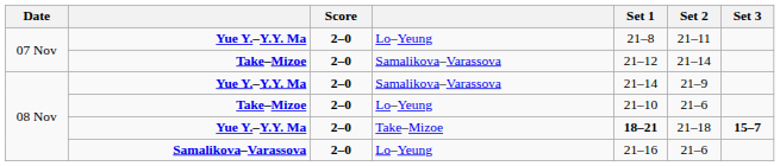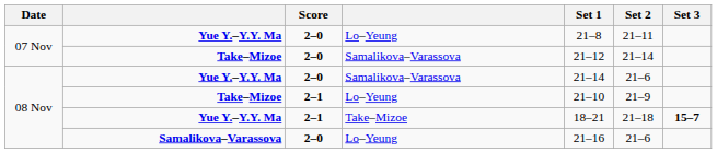Yue Y.–Y.Y. Ma / Samalikova–Varassova | Set 2: 21–9 -> 21–6
Take–Mizoe / Lo–Yeung | Score: 2–0 -> 2–1
Take–Mizoe / Lo–Yeung | Set 2: 21–6 -> 21–9
Yue Y.–Y.Y. Ma / Take–Mizoe | Score: 2–0 -> 2–1
Yue Y.–Y.Y. Ma / Take–Mizoe | Set 1: bold -> normal
